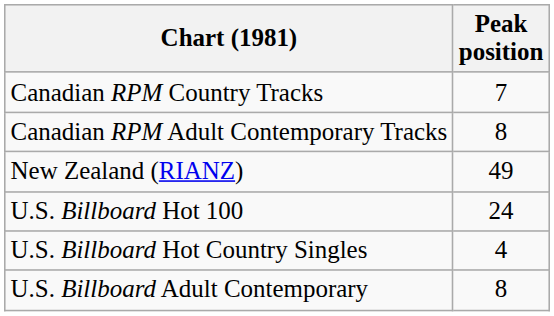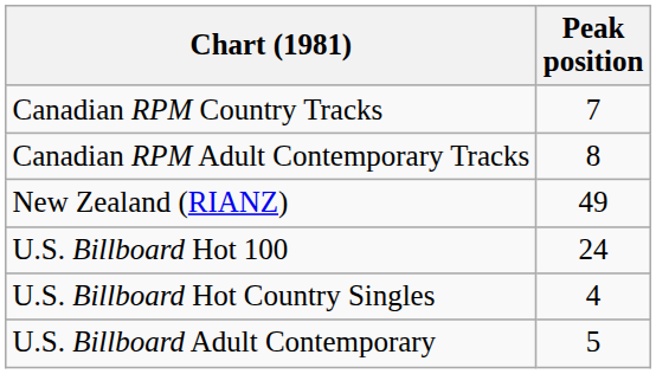U.S. Billboard Adult Contemporary | Peak position: 8 -> 5
